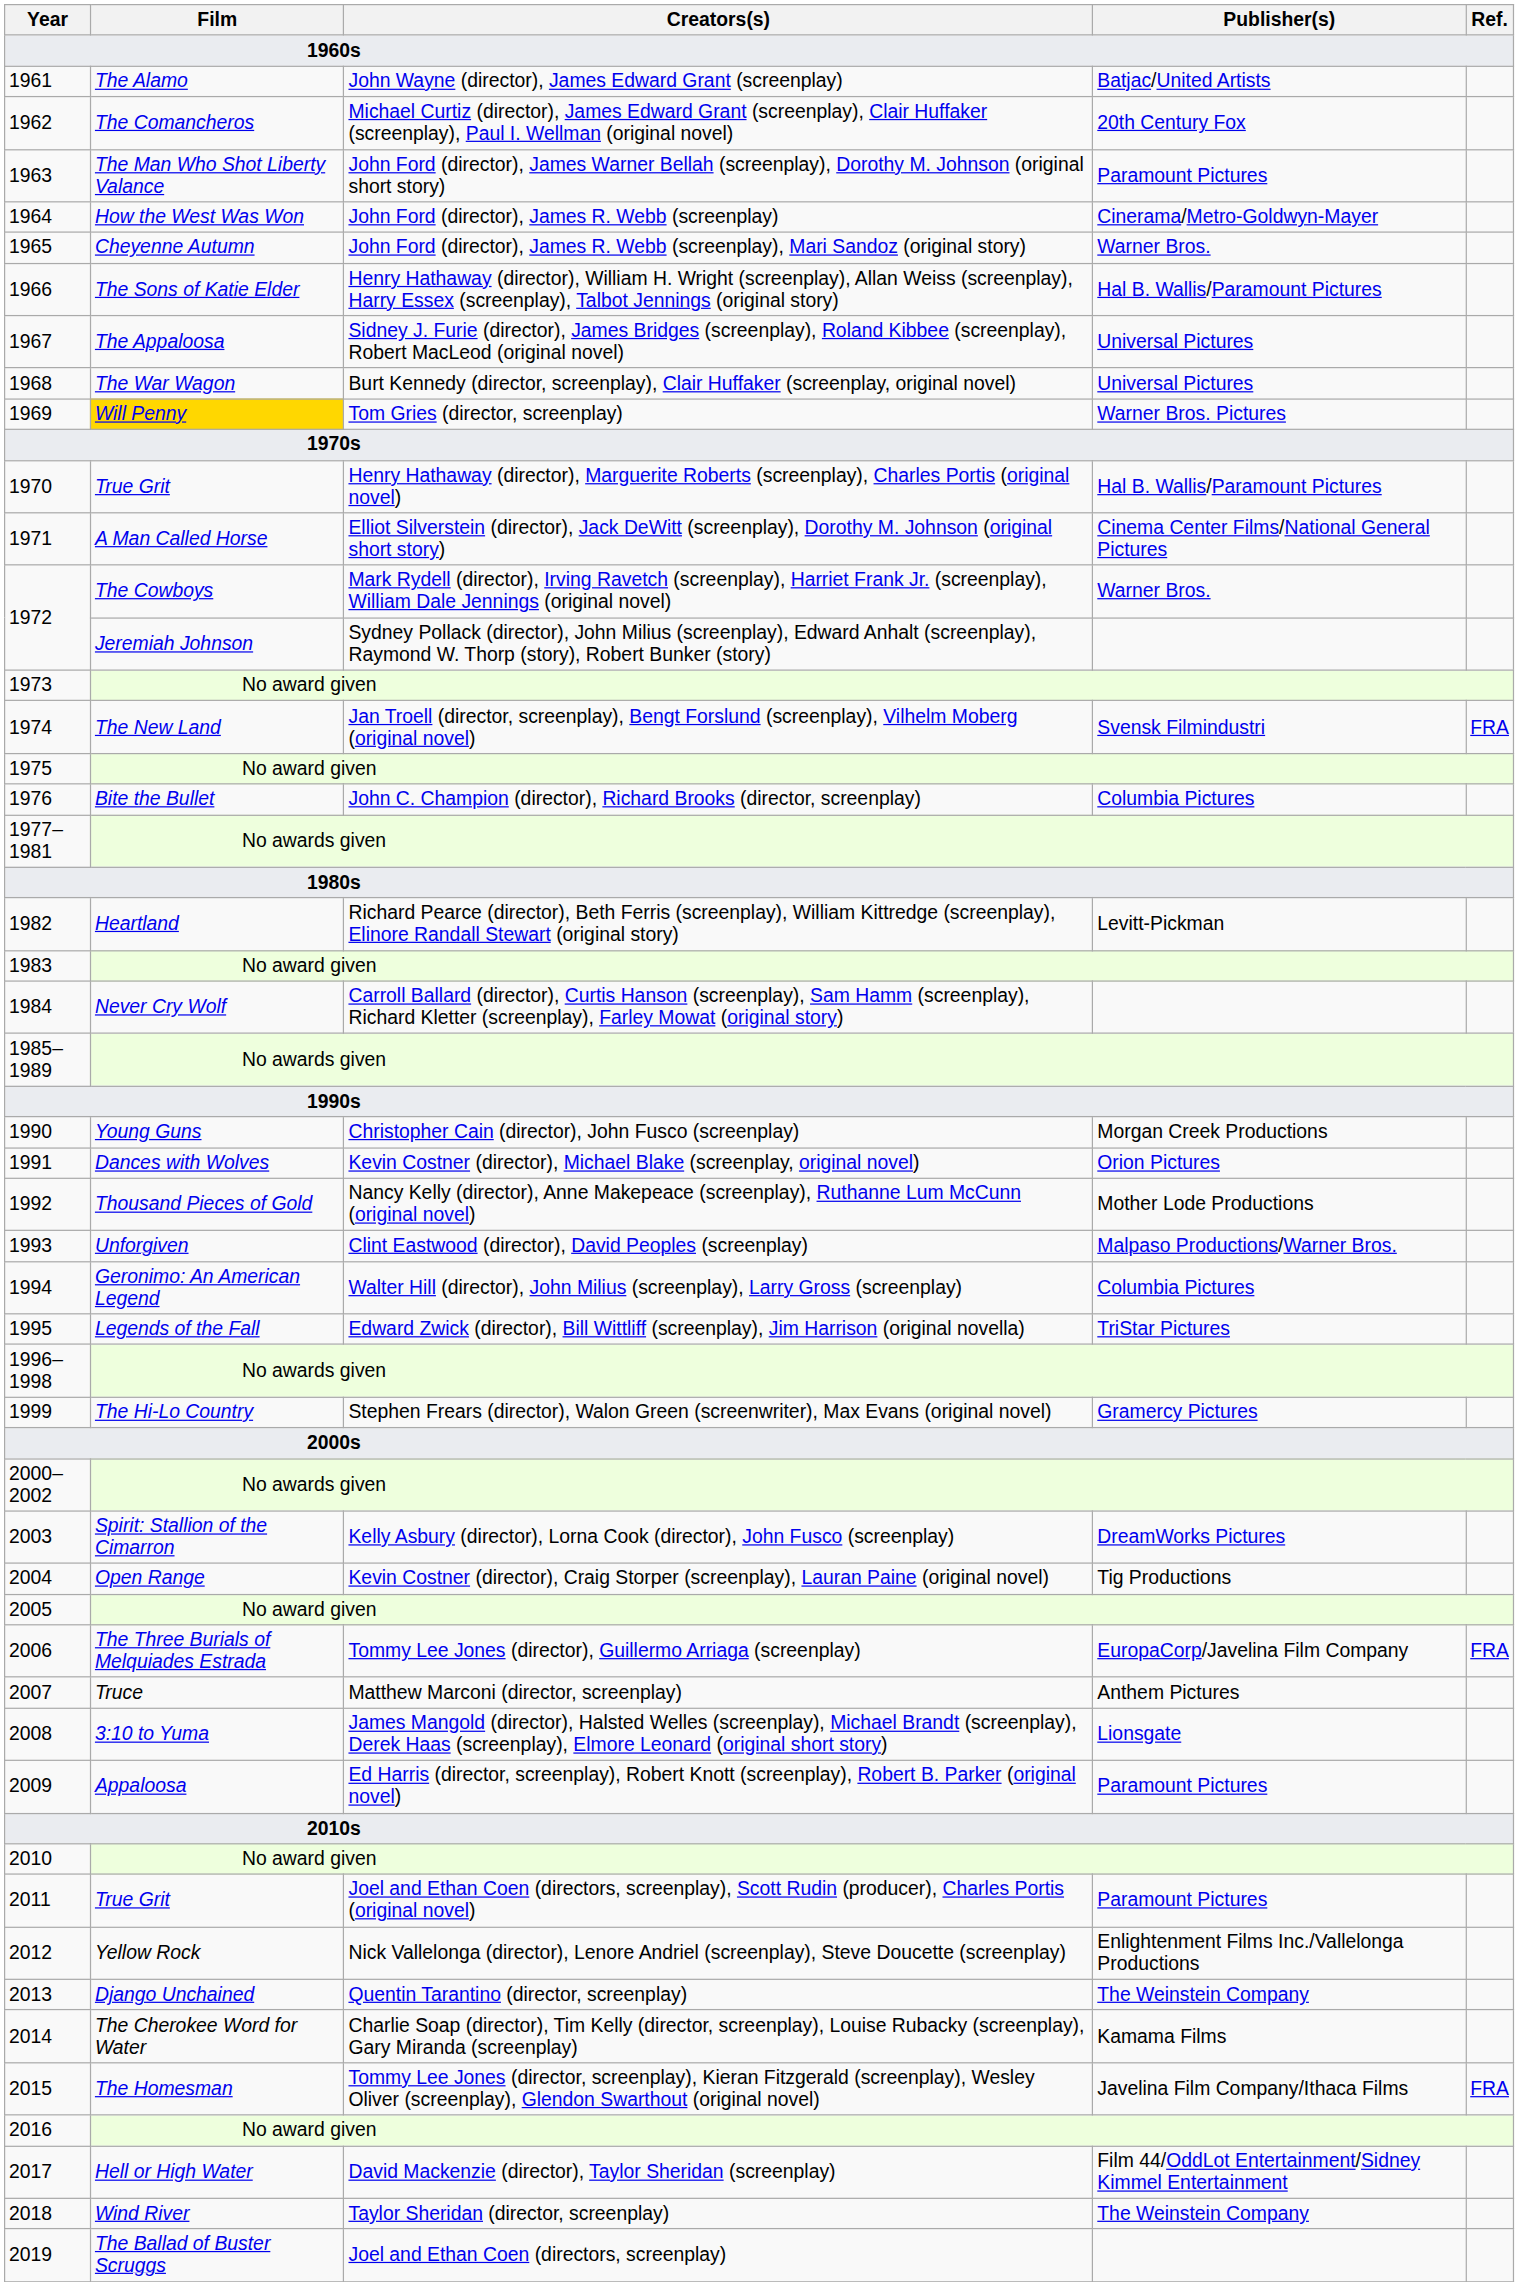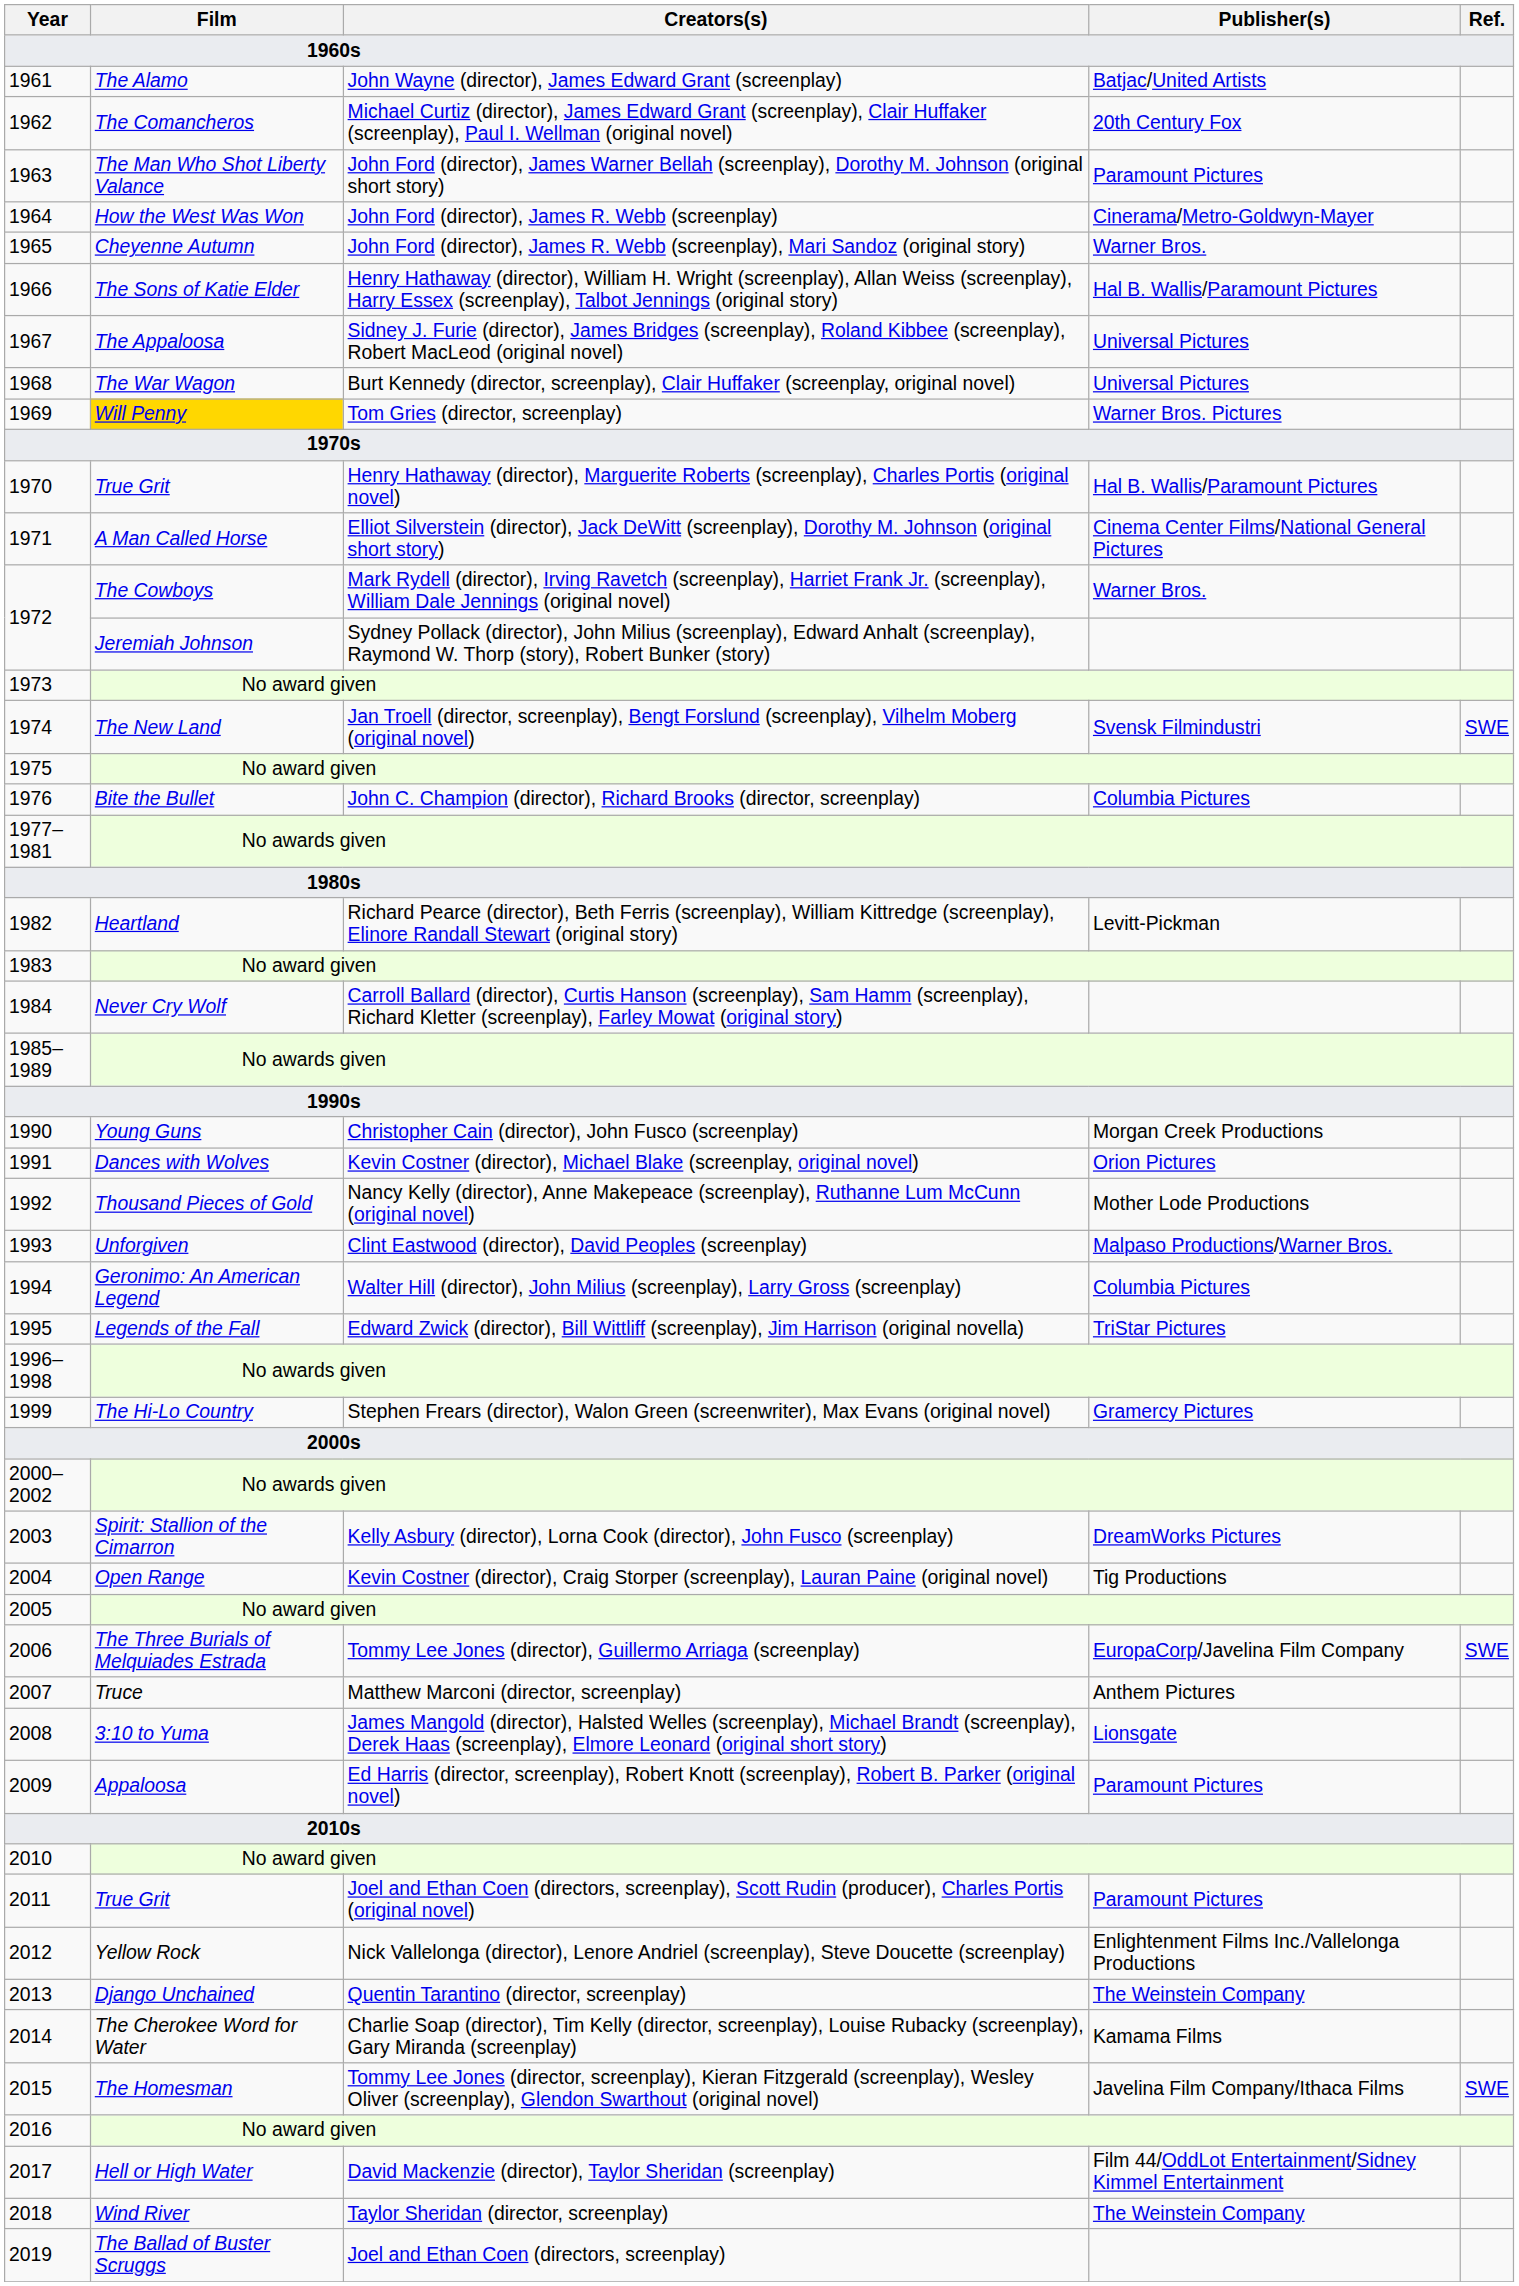1974 | Ref.: FRA -> SWE
2006 | Ref.: FRA -> SWE
2015 | Ref.: FRA -> SWE
